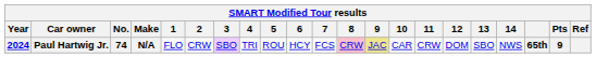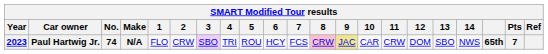Paul Hartwig Jr. | Year: 2024 -> 2023
Paul Hartwig Jr. | Pts: 9 -> 7
